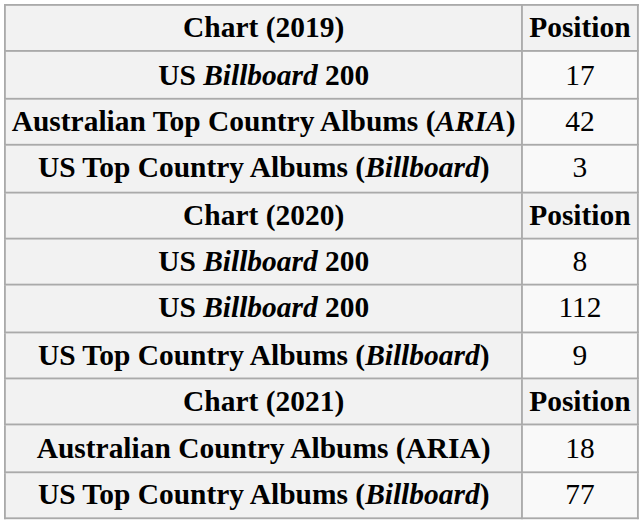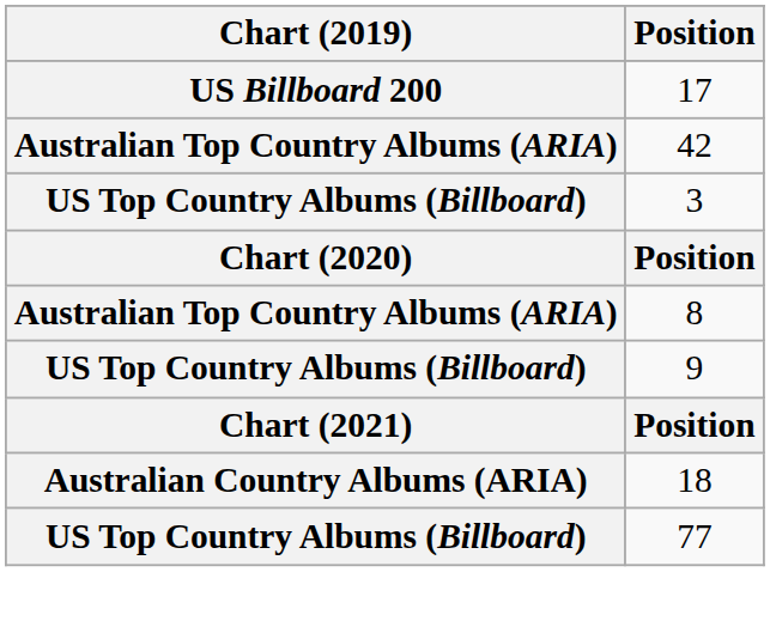8 | Chart (2019): US Billboard 200 -> Australian Top Country Albums (ARIA)
- row: US Billboard 200 | 112
